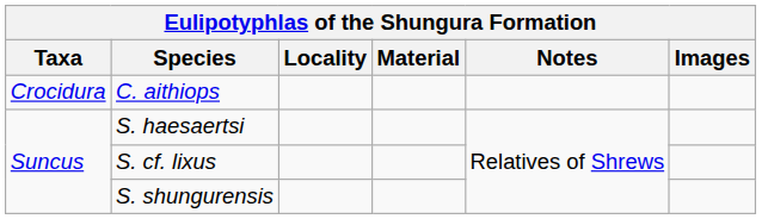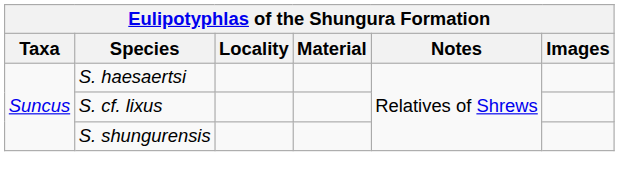- row: Crocidura | C. aithiops
